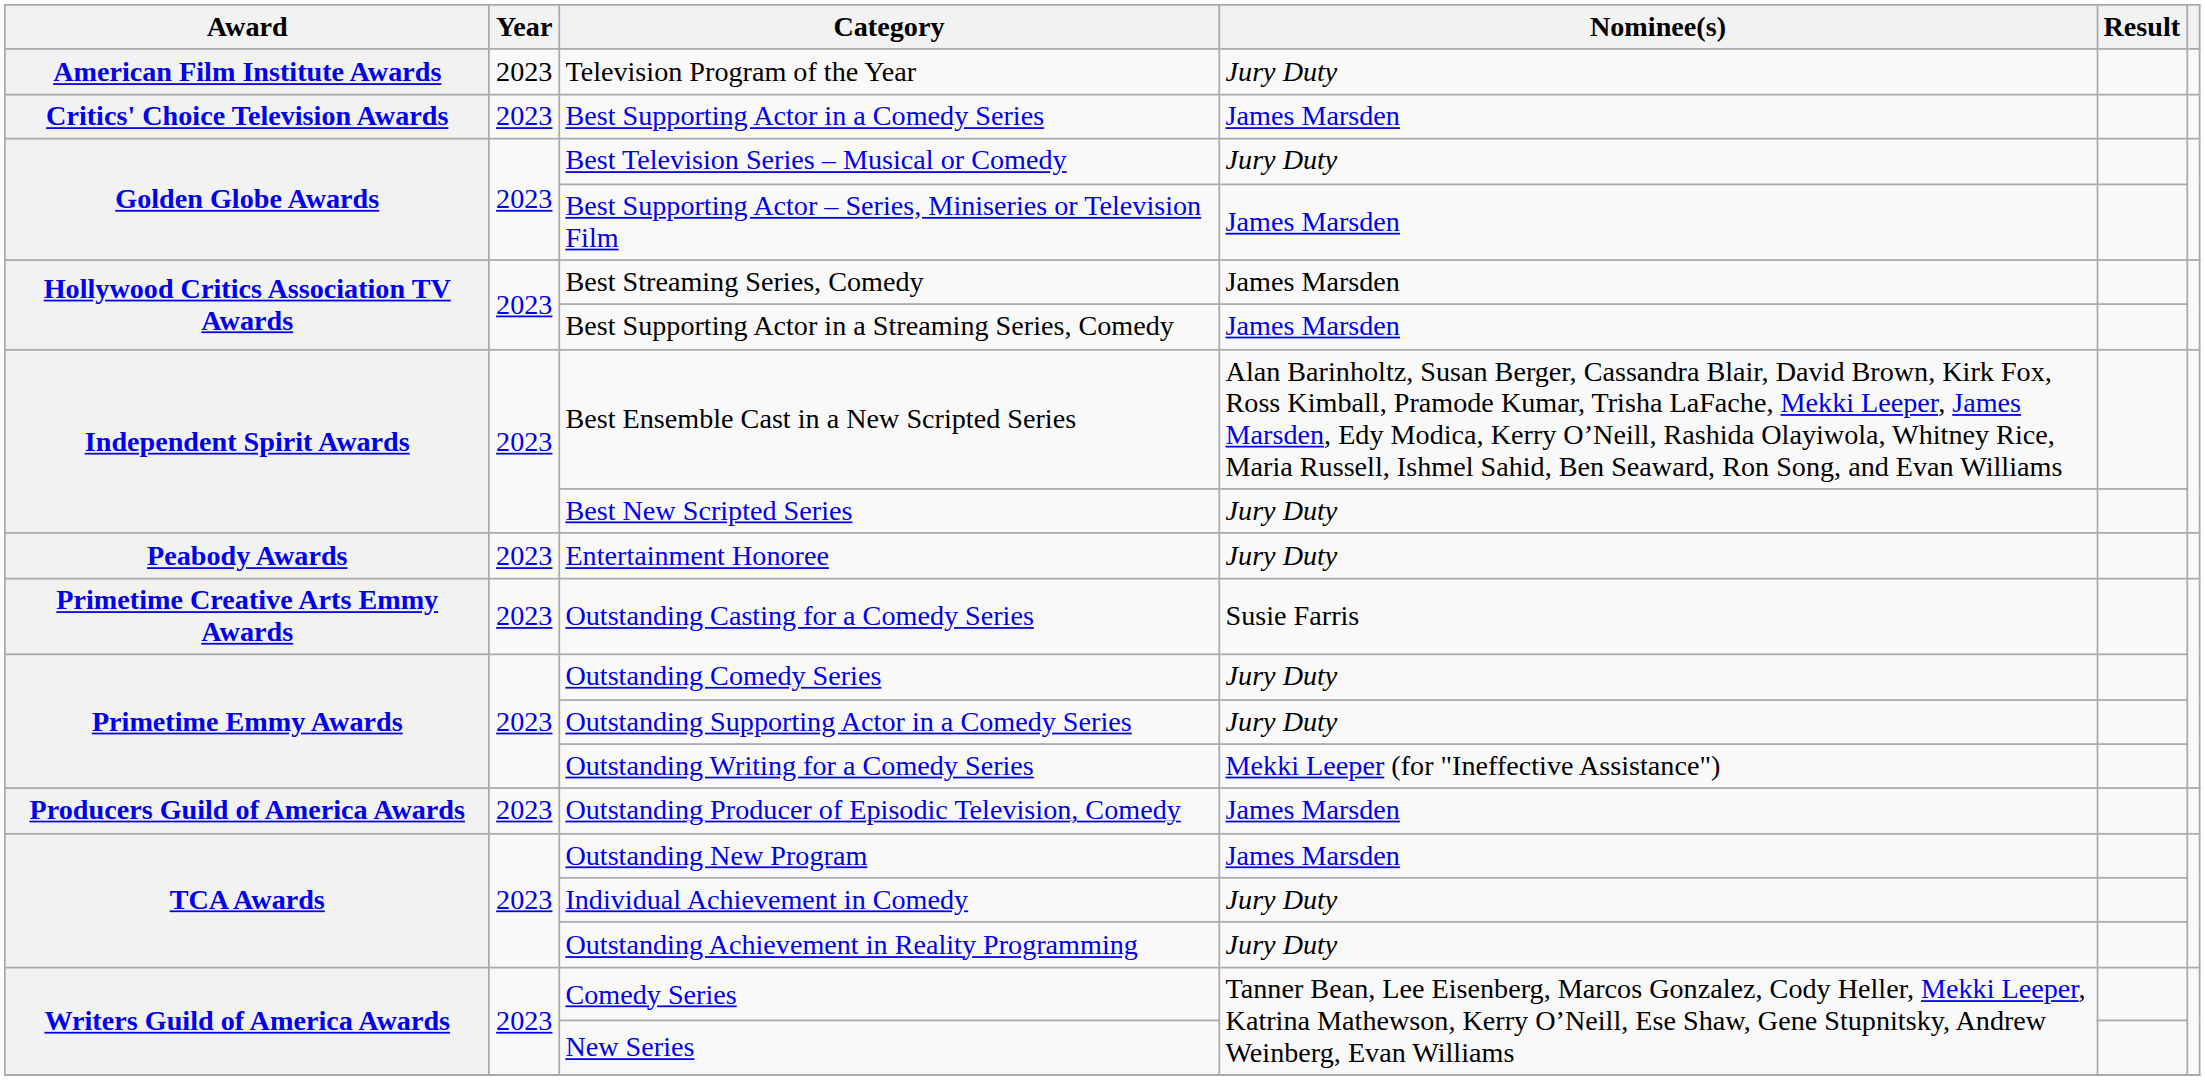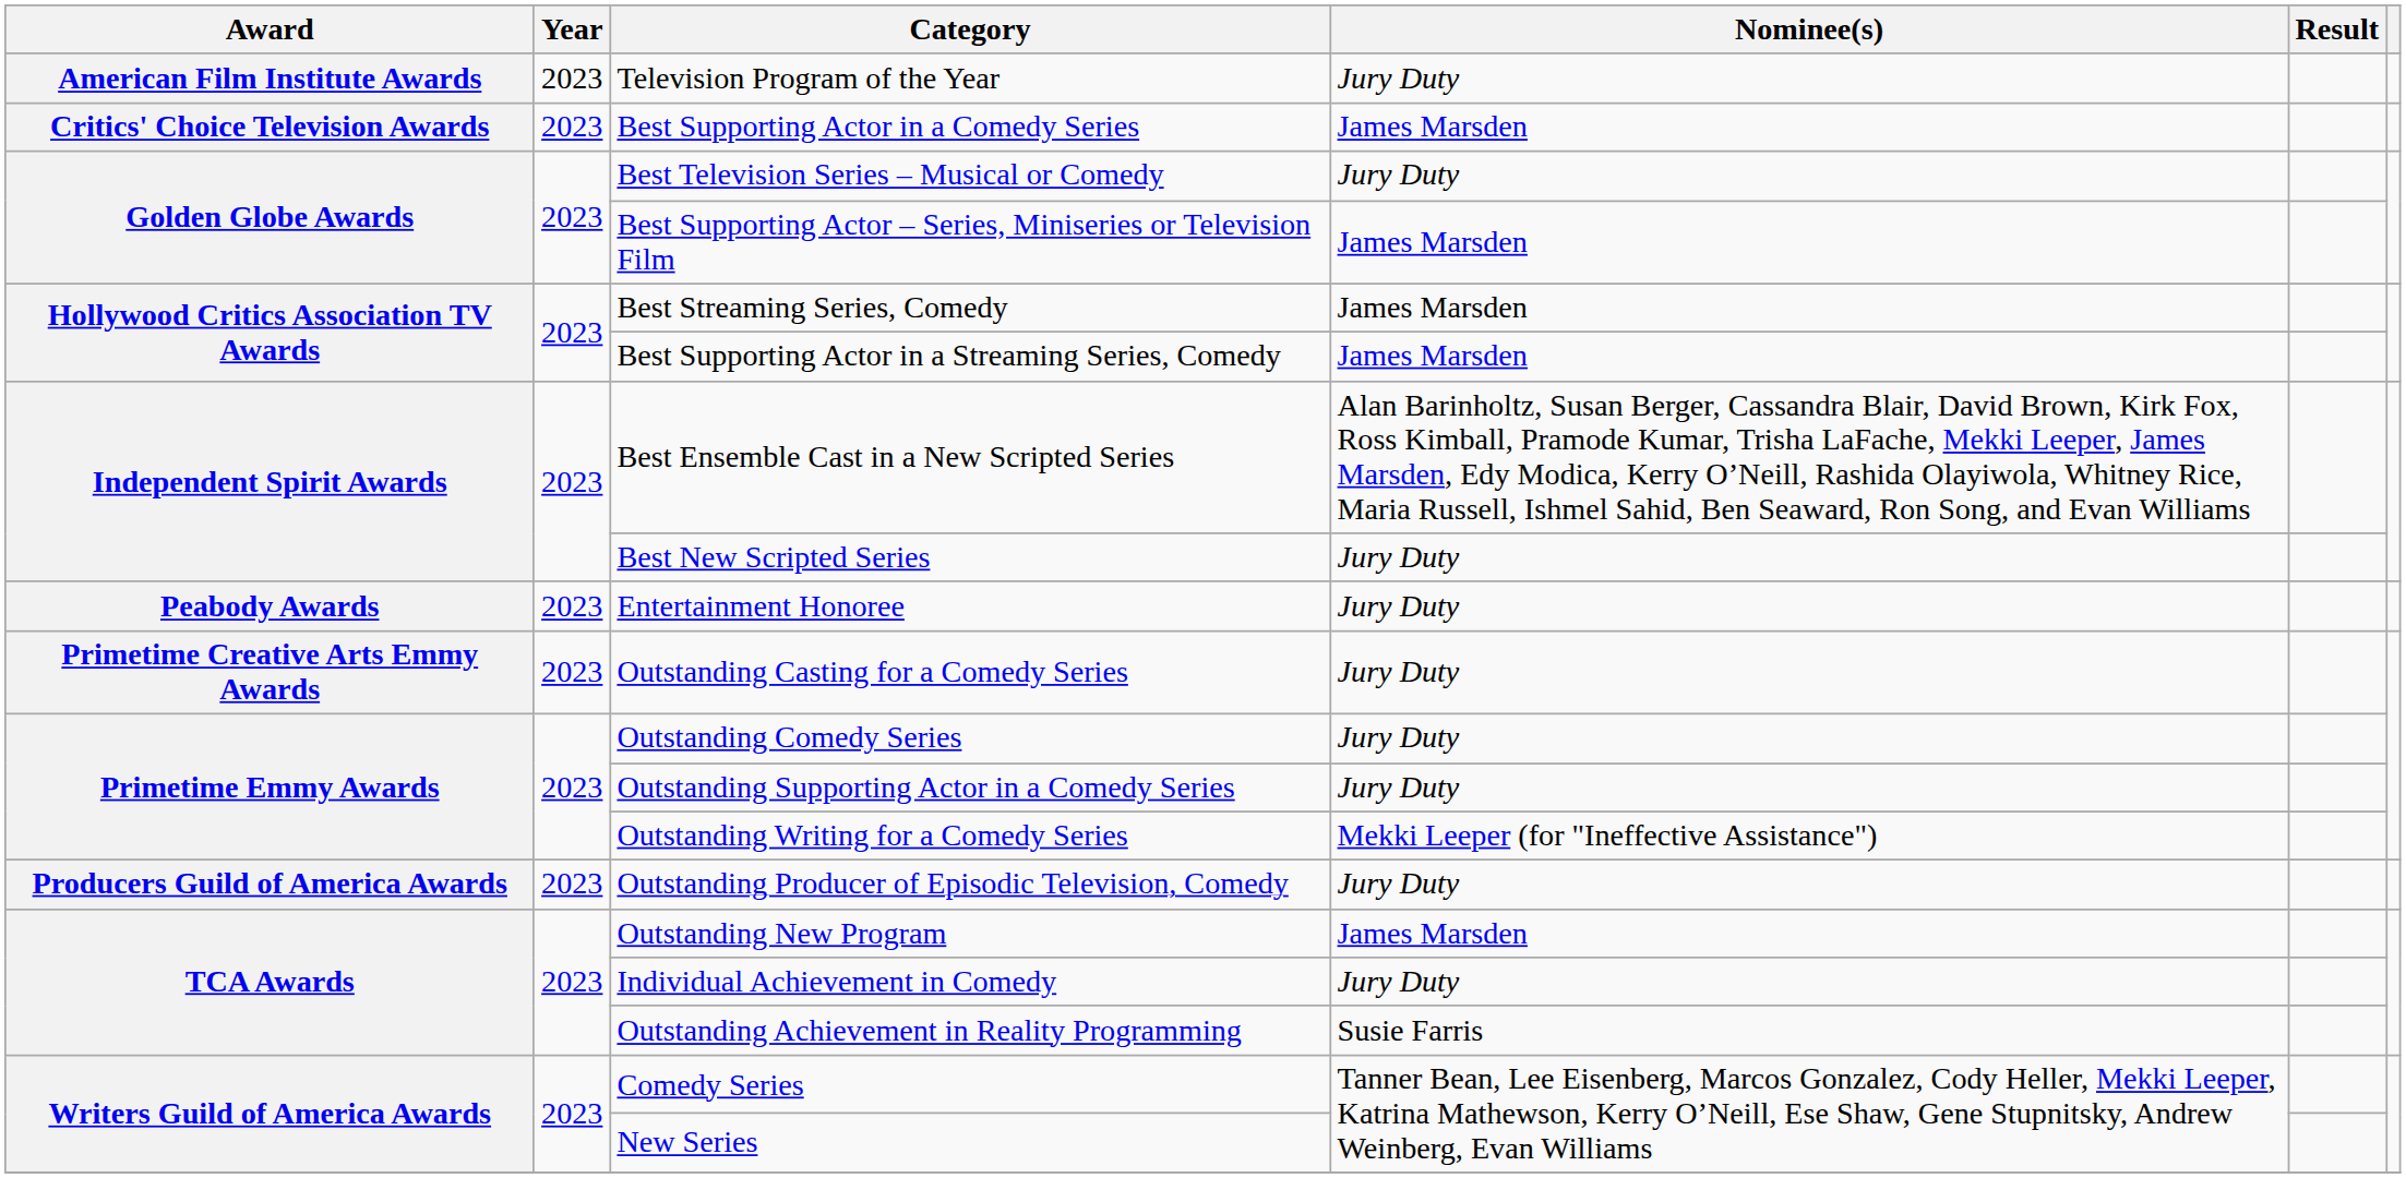Outstanding Casting for a Comedy Series | Nominee(s): Susie Farris -> Jury Duty
Outstanding Producer of Episodic Television, Comedy | Nominee(s): James Marsden -> Jury Duty
Outstanding Achievement in Reality Programming | Nominee(s): Jury Duty -> Susie Farris
